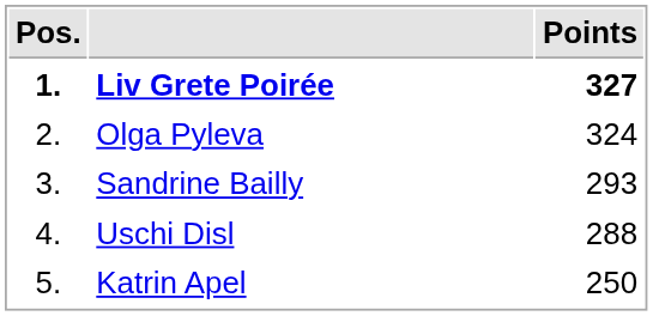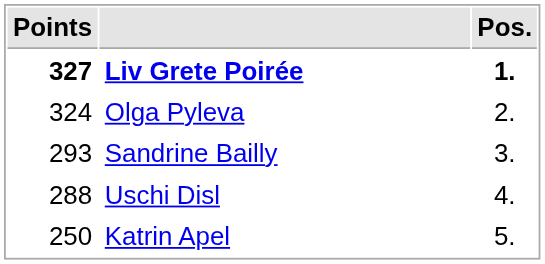columns swapped: Pos. <-> Points
